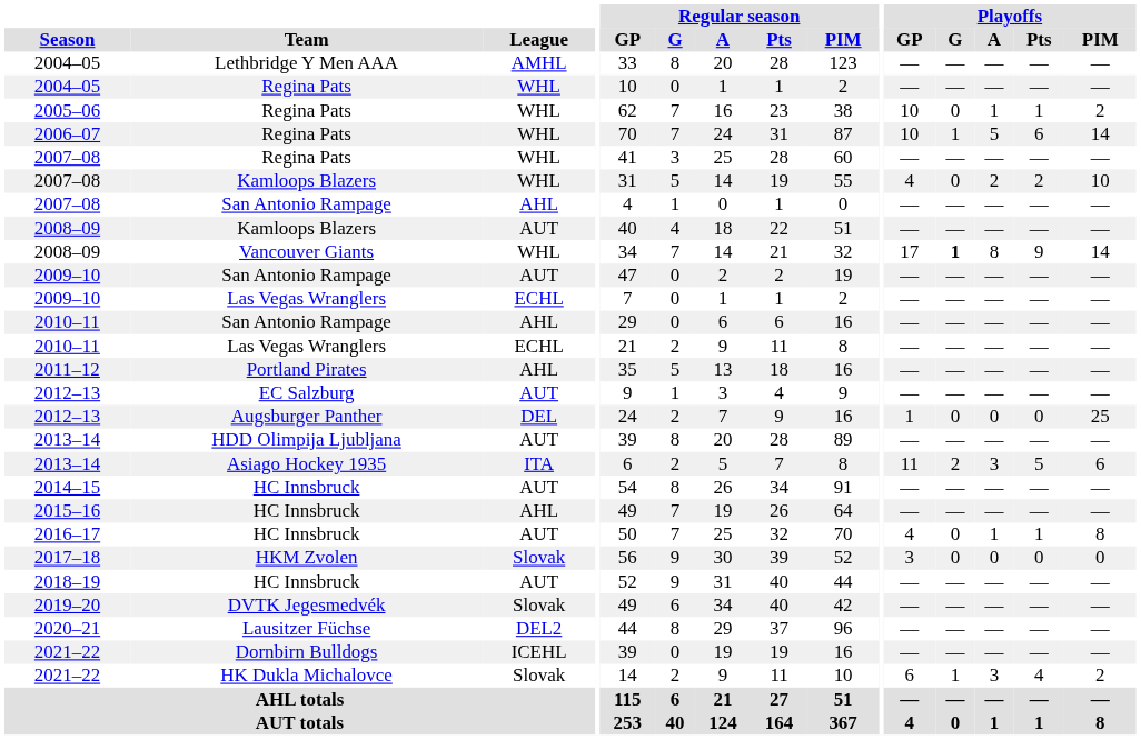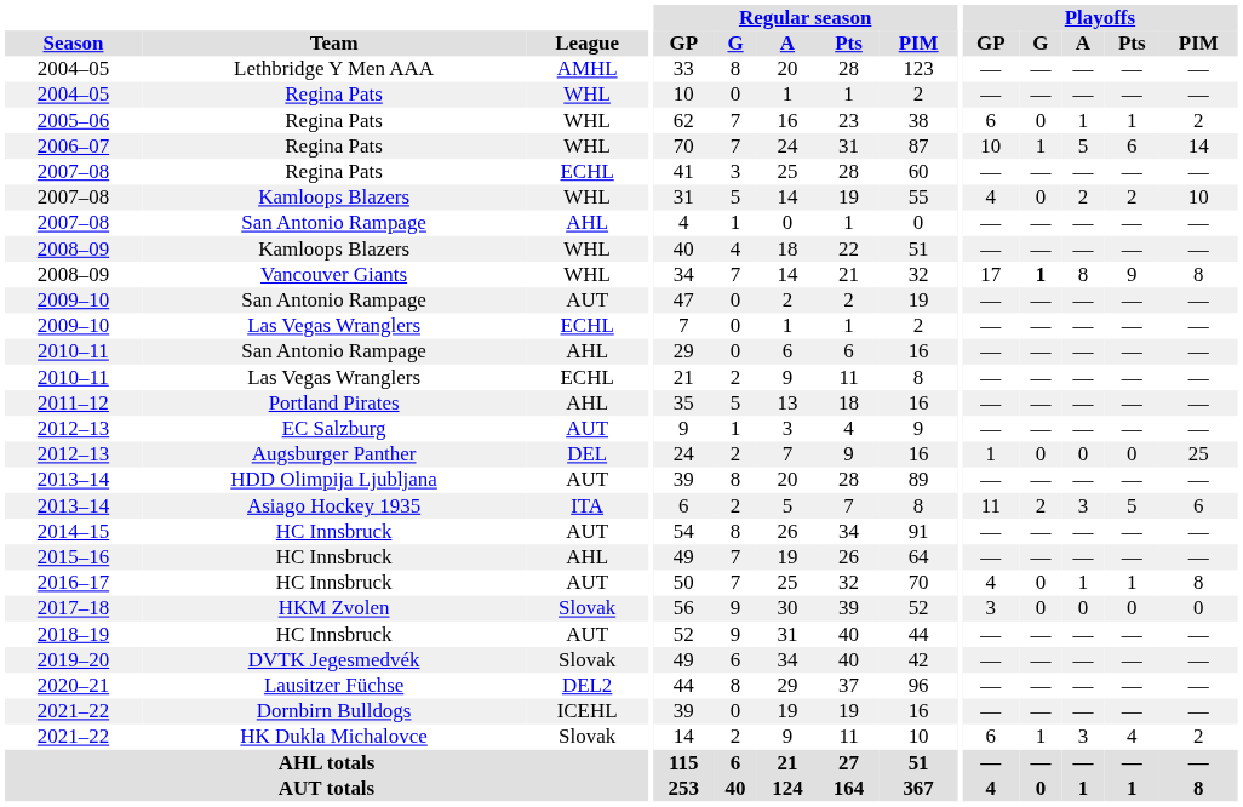2005–06 | Playoffs / GP: 10 -> 6
2007–08 / Regina Pats | League: WHL -> ECHL
2008–09 / Kamloops Blazers | League: AUT -> WHL
2008–09 / Vancouver Giants | Playoffs / PIM: 14 -> 8
